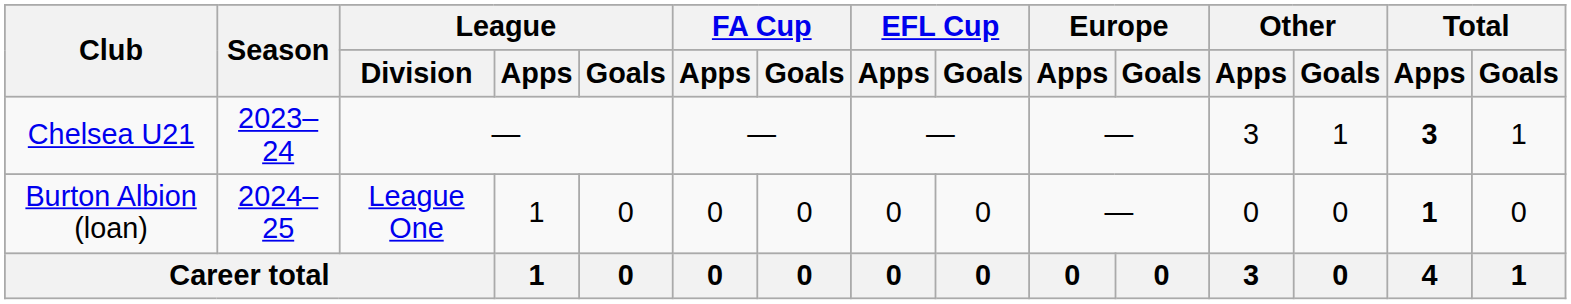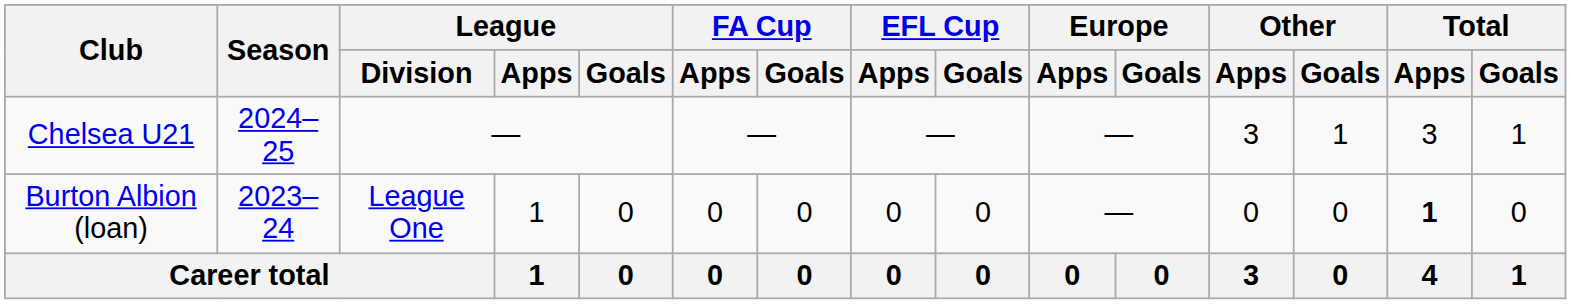Chelsea U21 | Season: 2023–24 -> 2024–25
Chelsea U21 | Total / Apps: bold -> normal
Burton Albion (loan) | Season: 2024–25 -> 2023–24
